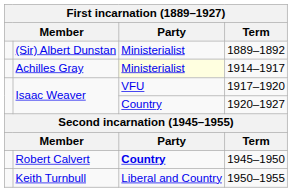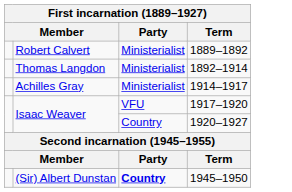1889–1892 | column 2: (Sir) Albert Dunstan -> Robert Calvert
+ row: Thomas Langdon | Ministerialist | 1892–1914
1914–1917 | Party: lightyellow background -> no background
1945–1950 | column 2: Robert Calvert -> (Sir) Albert Dunstan
- row: Keith Turnbull | Liberal and Country | 1950–1955
